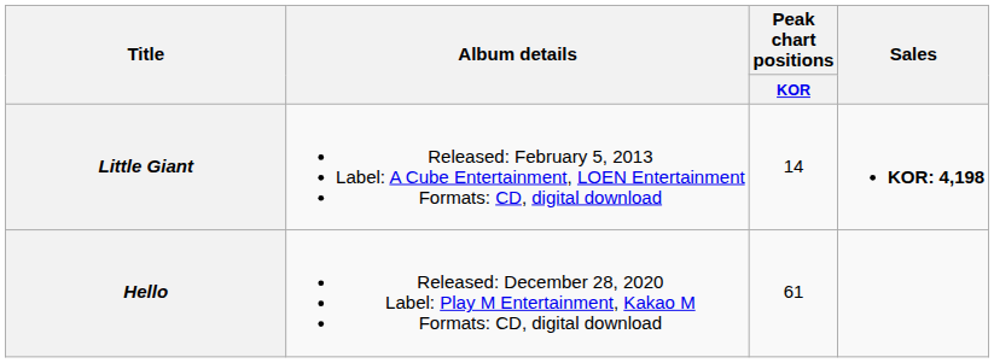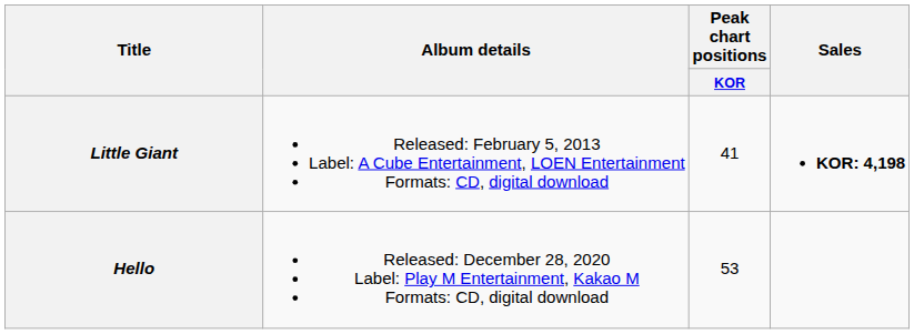Little Giant | Peak chart positions / KOR: 14 -> 41
Hello | Peak chart positions / KOR: 61 -> 53
